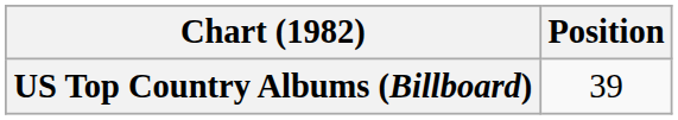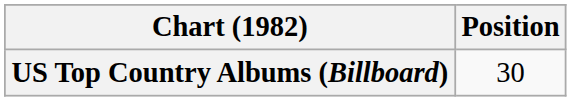US Top Country Albums (Billboard) | Position: 39 -> 30
